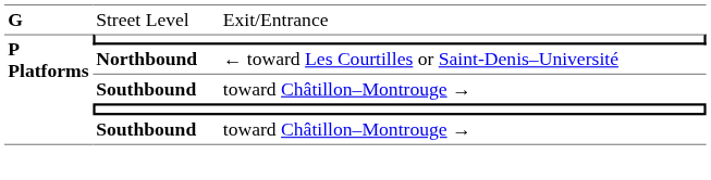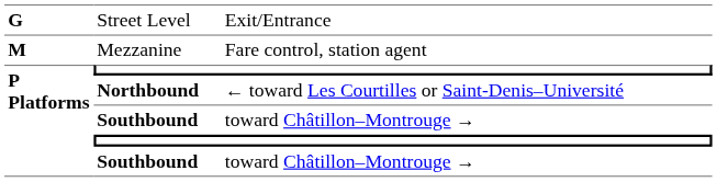+ row: M | Mezzanine | Fare control, station agent
